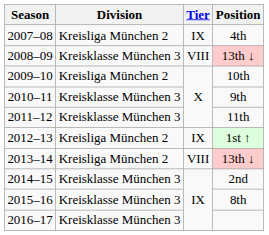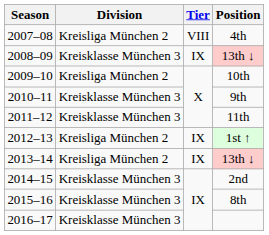4th | Tier: IX -> VIII
2008–09 / 13th ↓ | Tier: VIII -> IX
2013–14 / 13th ↓ | Tier: VIII -> IX
